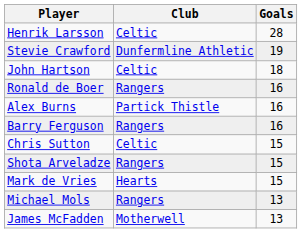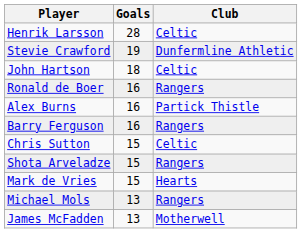columns swapped: Club <-> Goals
